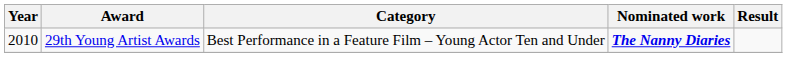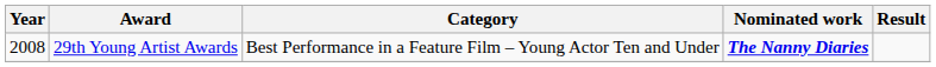29th Young Artist Awards | Year: 2010 -> 2008
